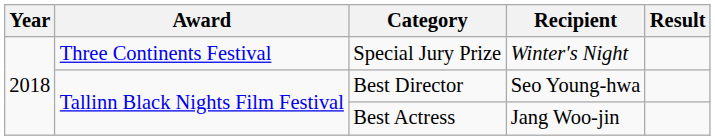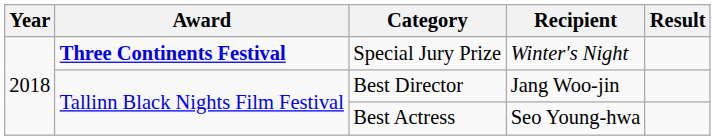Special Jury Prize | Award: normal -> bold
Best Director | Recipient: Seo Young-hwa -> Jang Woo-jin
Best Actress | Recipient: Jang Woo-jin -> Seo Young-hwa
